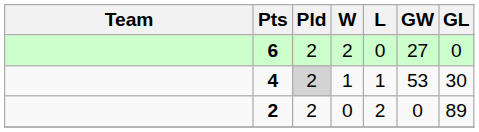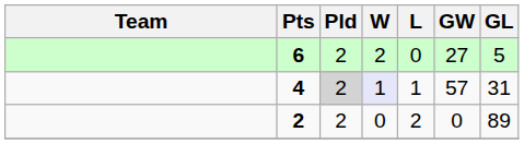6 | GL: 0 -> 5
4 | W: no background -> lavender background
4 | GW: 53 -> 57
4 | GL: 30 -> 31
